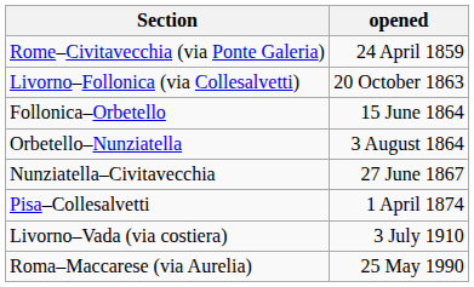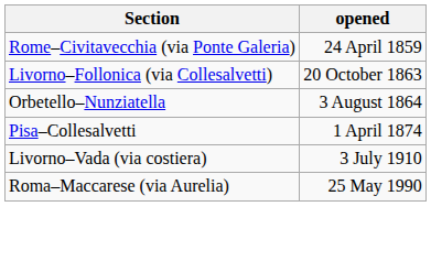- row: Follonica–Orbetello | 15 June 1864
- row: Nunziatella–Civitavecchia | 27 June 1867
